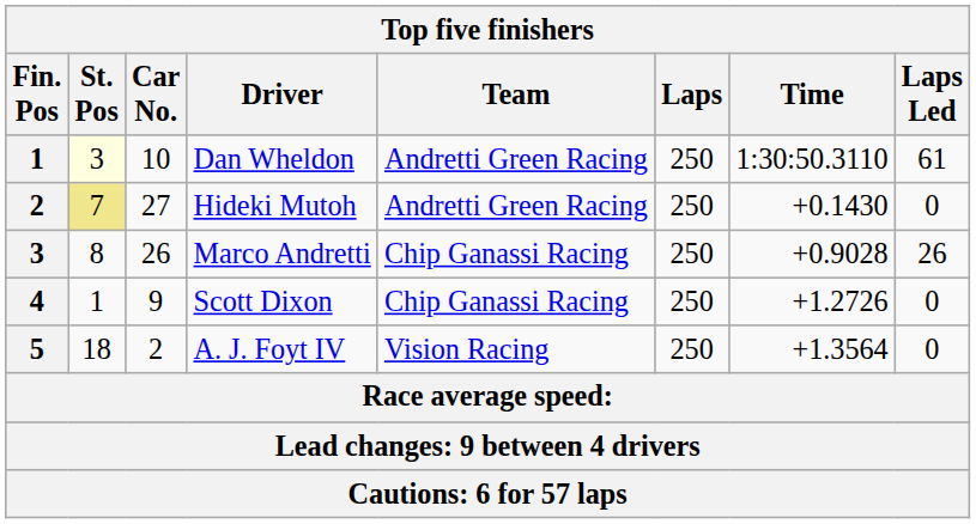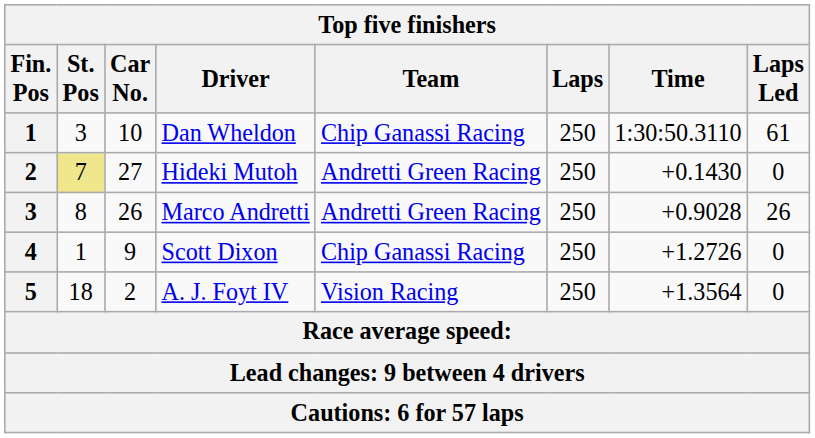Dan Wheldon | St. Pos: lightyellow background -> no background
Dan Wheldon | Team: Andretti Green Racing -> Chip Ganassi Racing
Marco Andretti | Team: Chip Ganassi Racing -> Andretti Green Racing
